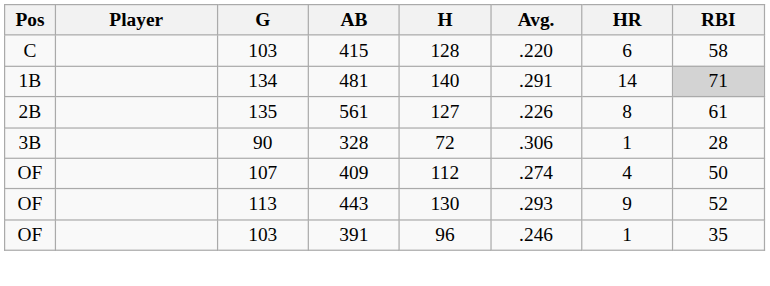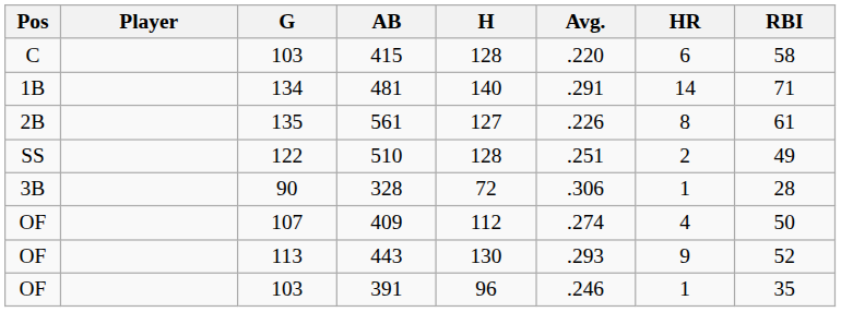481 | RBI: lightgrey background -> no background
+ row: SS | 122 | 510 | 128 | .251 | 2 | 49
